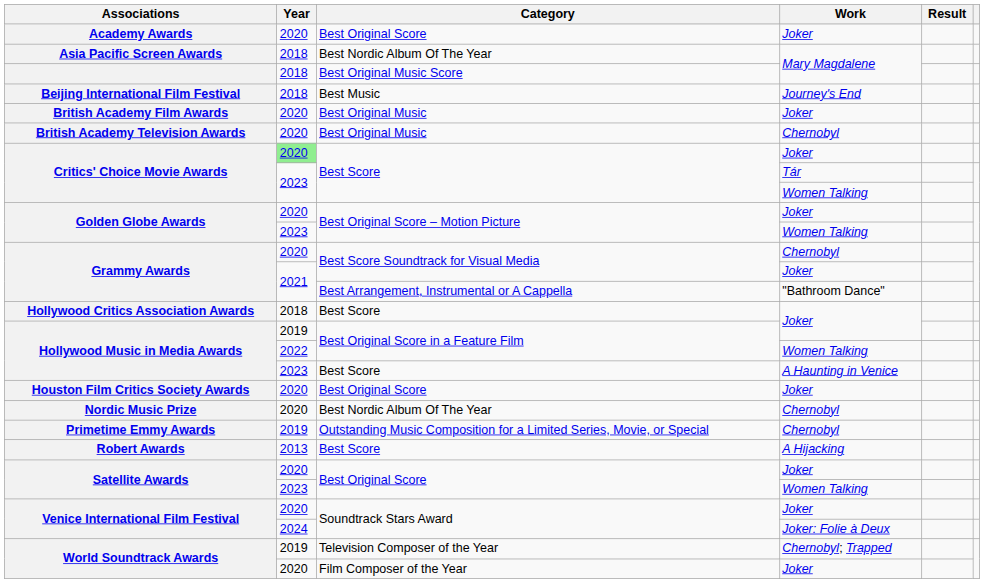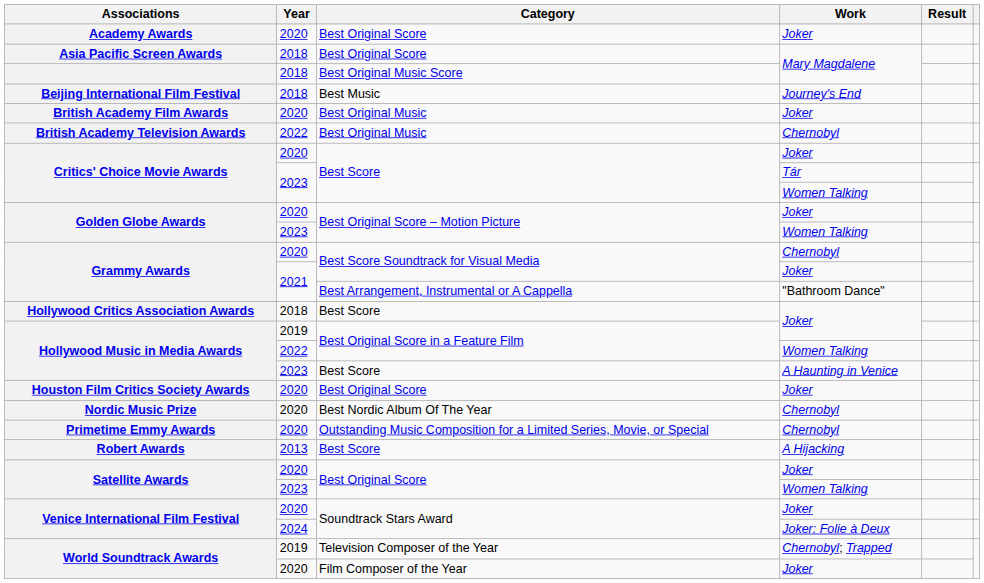Asia Pacific Screen Awards | Category: Best Nordic Album Of The Year -> Best Original Score
British Academy Television Awards | Year: 2020 -> 2022
Critics' Choice Movie Awards / Joker | Year: lightgreen background -> no background
Primetime Emmy Awards | Year: 2019 -> 2020
